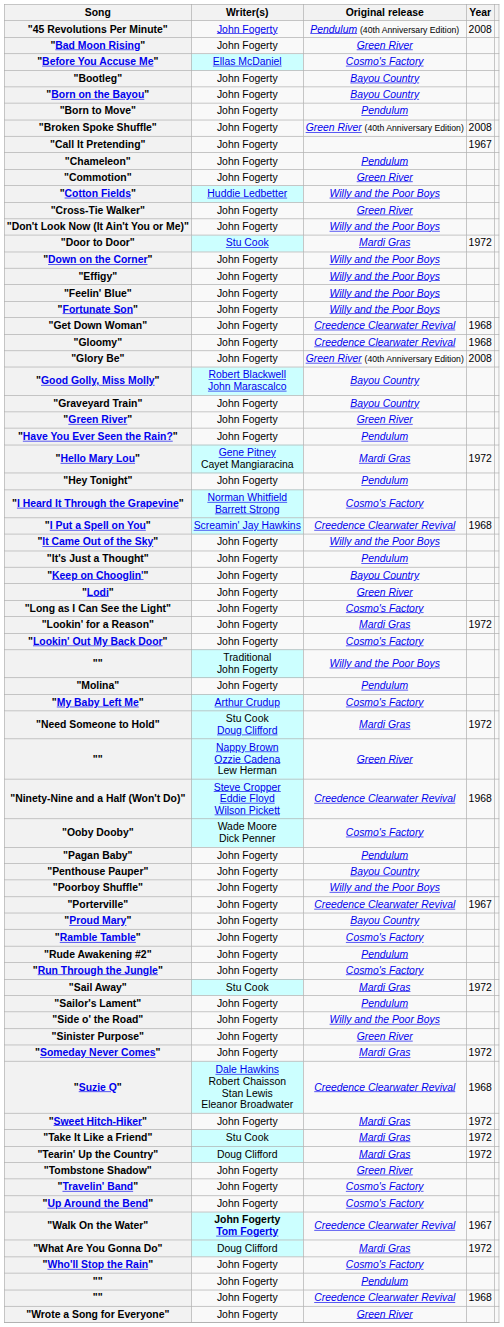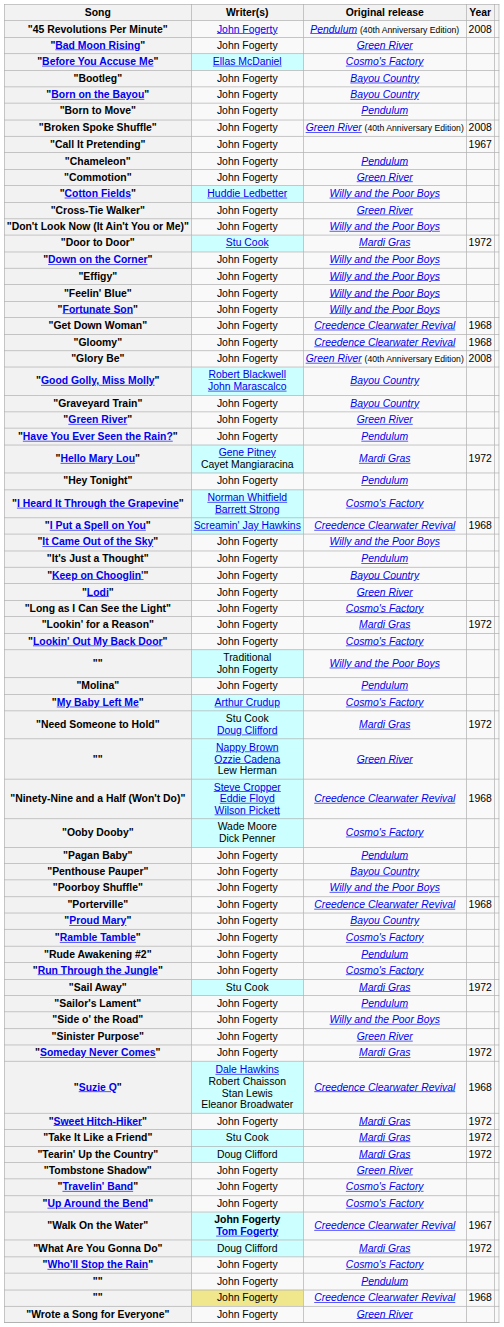"Porterville" | Year: 1967 -> 1968
"" / Creedence Clearwater Revival | Writer(s): no background -> khaki background
